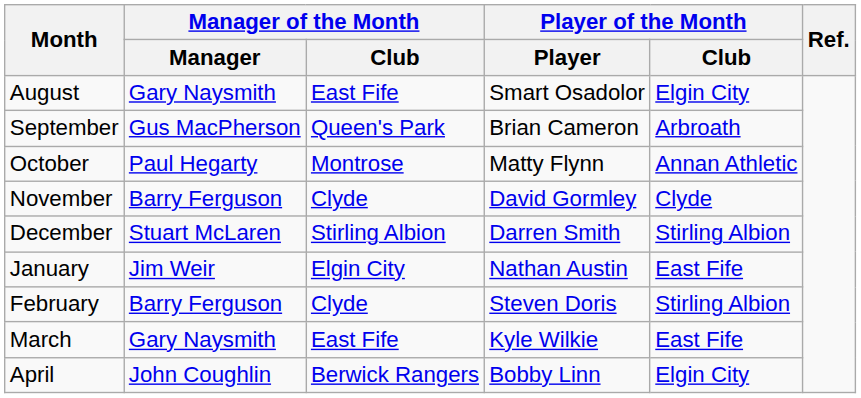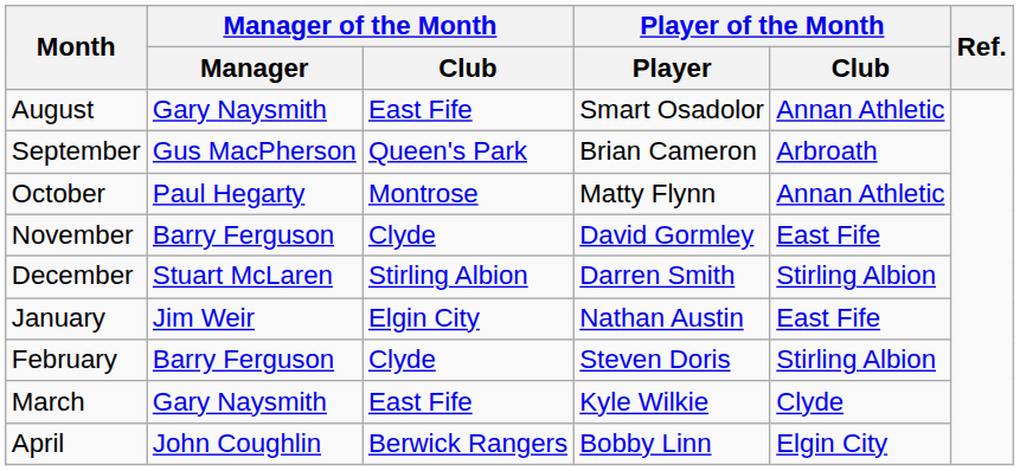August | Player of the Month / Club: Elgin City -> Annan Athletic
November | Player of the Month / Club: Clyde -> East Fife
March | Player of the Month / Club: East Fife -> Clyde
